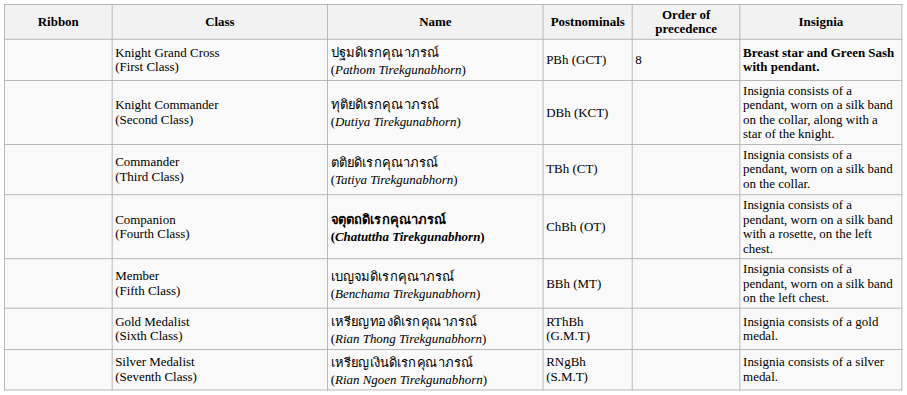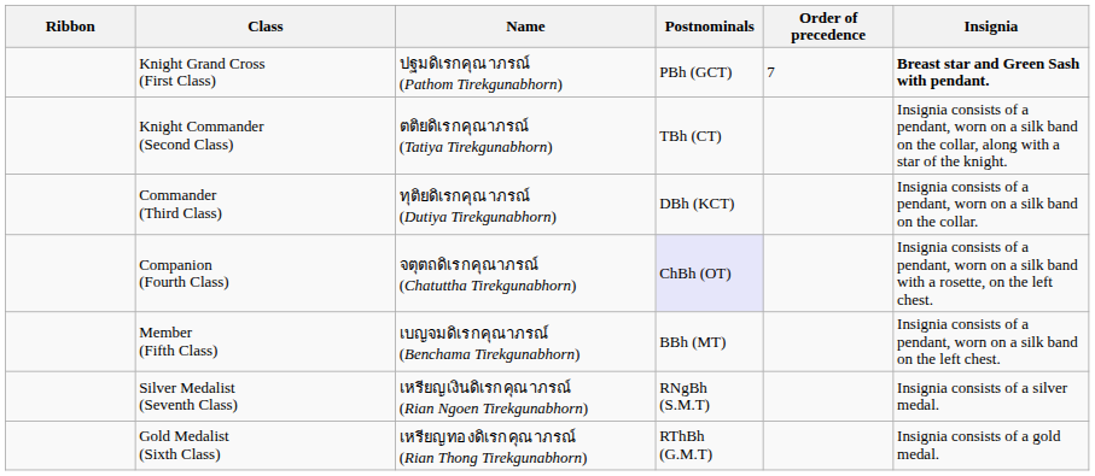Knight Grand Cross (First Class) | Order of precedence: 8 -> 7
Knight Commander (Second Class) | Name: ทุติยดิเรกคุณาภรณ์ (Dutiya Tirekgunabhorn) -> ตติยดิเรกคุณาภรณ์ (Tatiya Tirekgunabhorn)
Knight Commander (Second Class) | Postnominals: DBh (KCT) -> TBh (CT)
Commander (Third Class) | Name: ตติยดิเรกคุณาภรณ์ (Tatiya Tirekgunabhorn) -> ทุติยดิเรกคุณาภรณ์ (Dutiya Tirekgunabhorn)
Commander (Third Class) | Postnominals: TBh (CT) -> DBh (KCT)
Companion (Fourth Class) | Name: bold -> normal
Companion (Fourth Class) | Postnominals: no background -> lavender background
rows swapped: Gold Medalist (Sixth Class) <-> Silver Medalist (Seventh Class)
